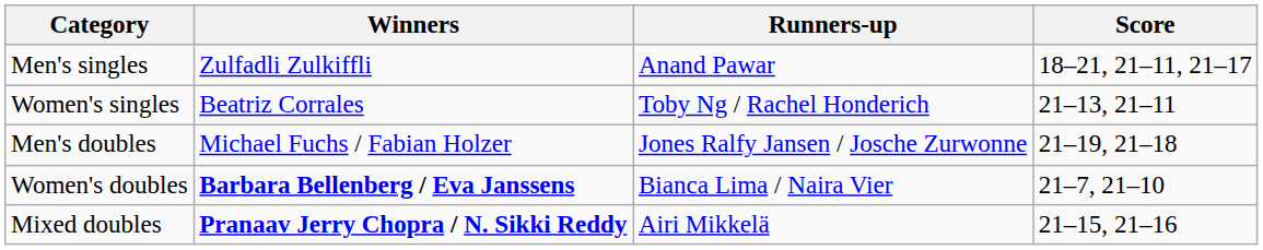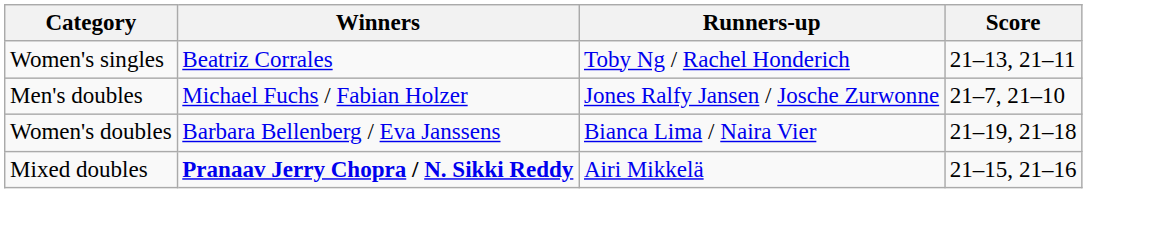- row: Men's singles | Zulfadli Zulkiffli | Anand Pawar | 18–21, 21–11, 21–17
Men's doubles | Score: 21–19, 21–18 -> 21–7, 21–10
Women's doubles | Winners: bold -> normal
Women's doubles | Score: 21–7, 21–10 -> 21–19, 21–18
